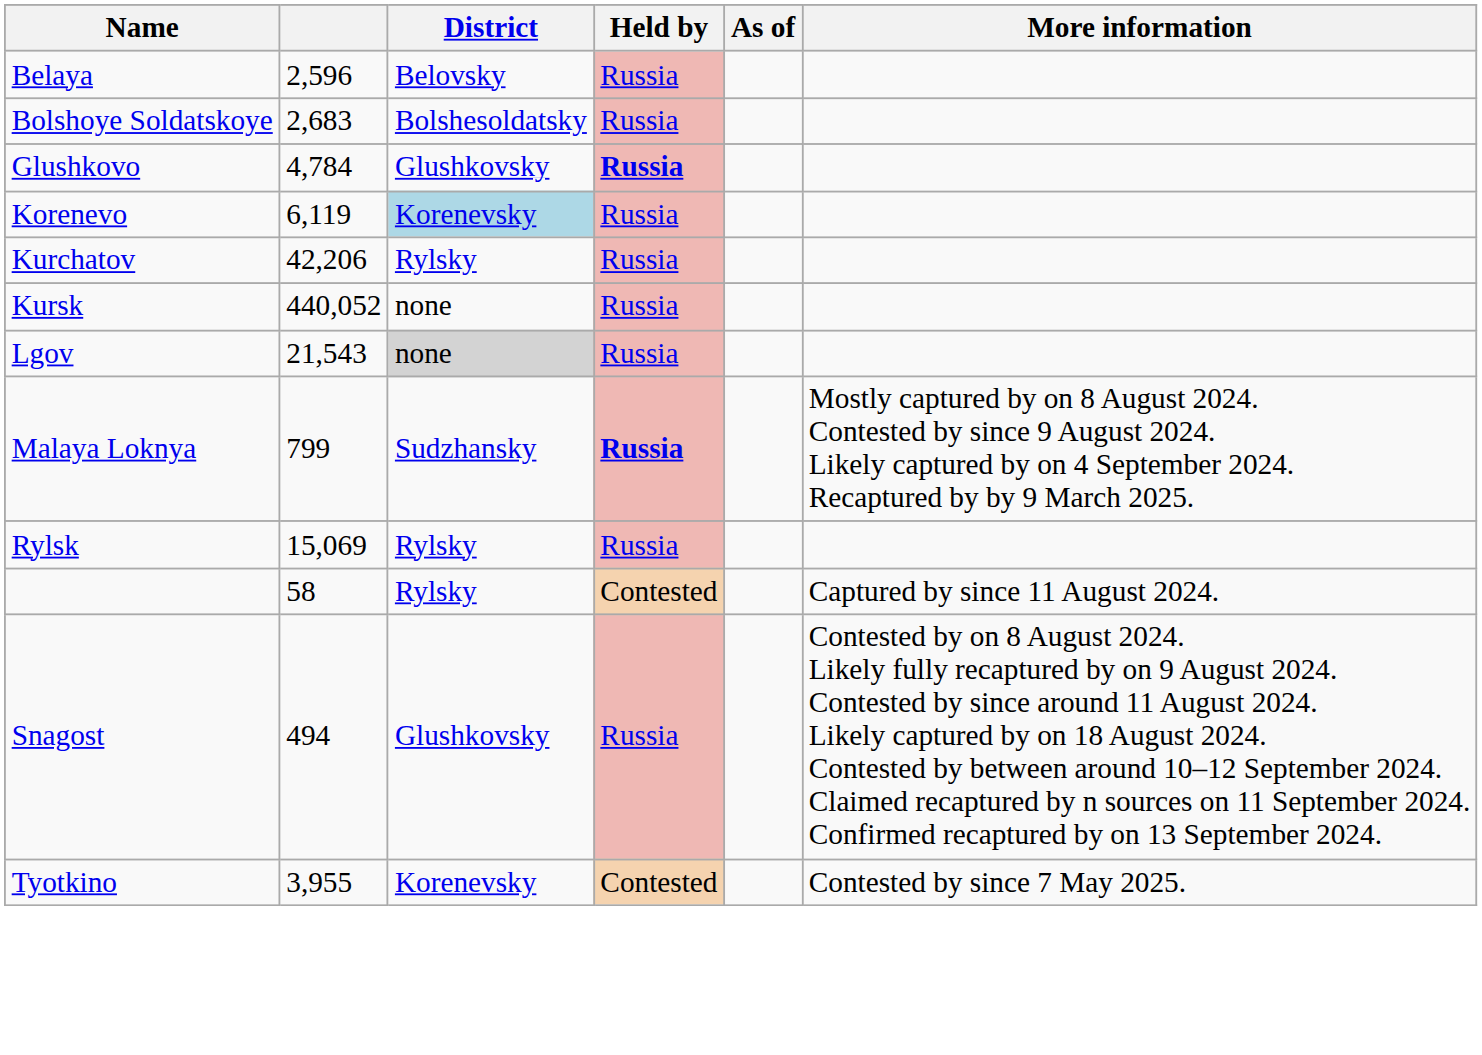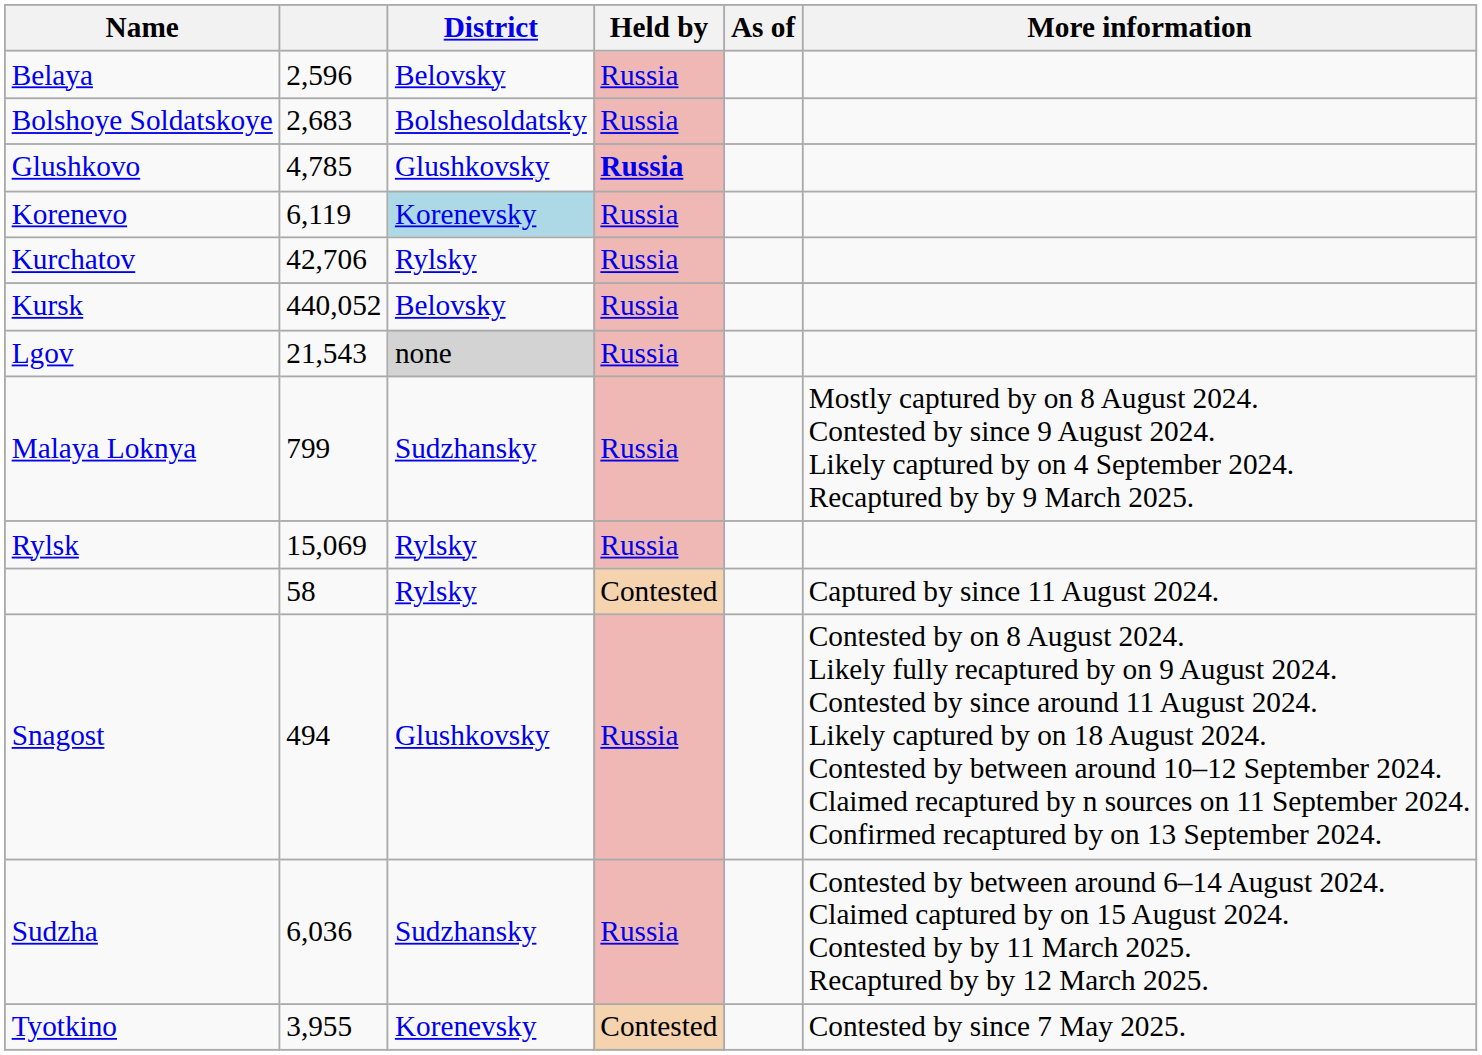Glushkovo | column 2: 4,784 -> 4,785
Kurchatov | column 2: 42,206 -> 42,706
Kursk | District: none -> Belovsky
Malaya Loknya | Held by: bold -> normal
+ row: Sudzha | 6,036 | Sudzhansky | Russia | Contested by between around 6–14 August 2024. Claimed captured by on 15 August 2024. Contested by by 11 March 2025. Recaptured by by 12 March 2025.
